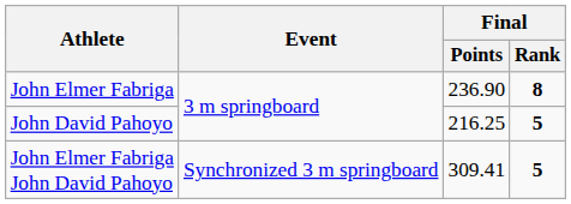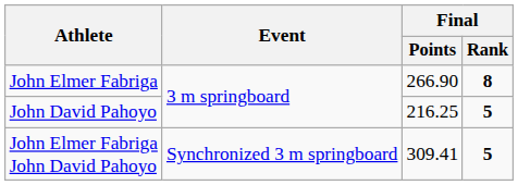John Elmer Fabriga | Final / Points: 236.90 -> 266.90
